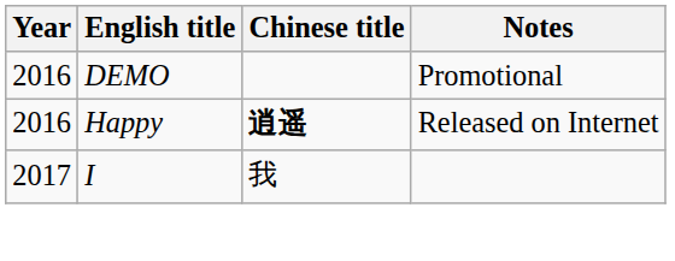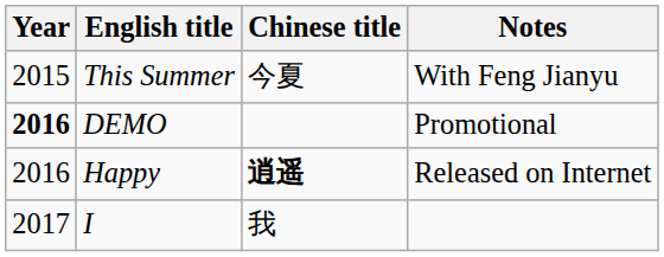+ row: 2015 | This Summer | 今夏 | With Feng Jianyu
DEMO | Year: normal -> bold
